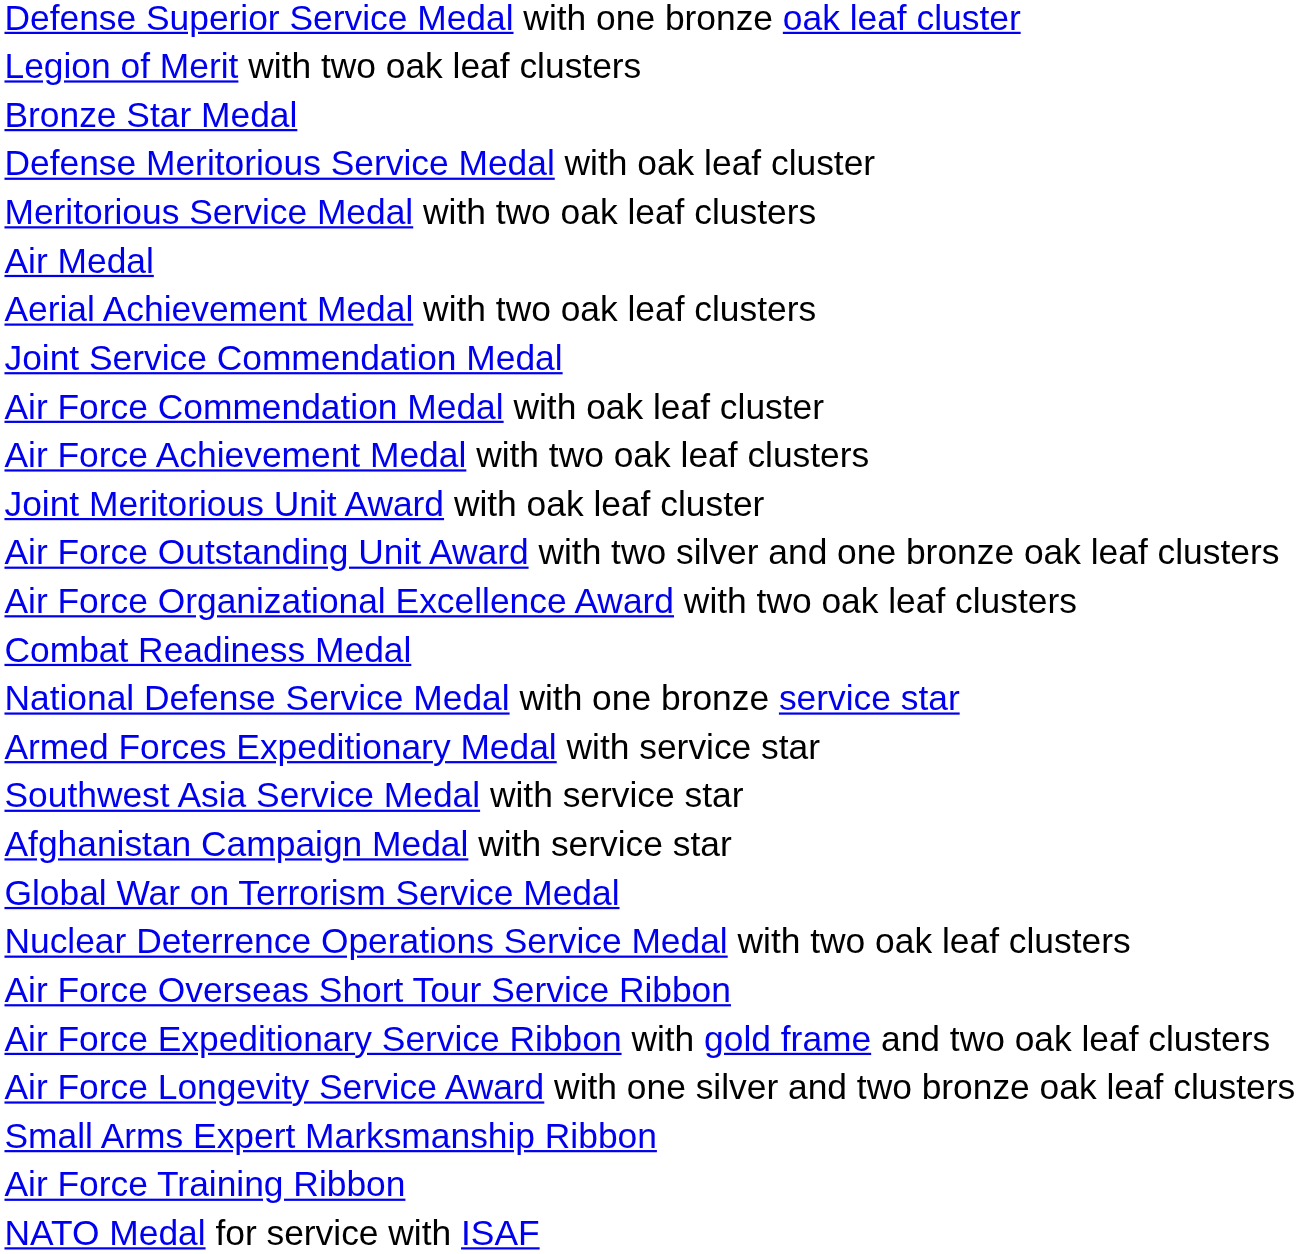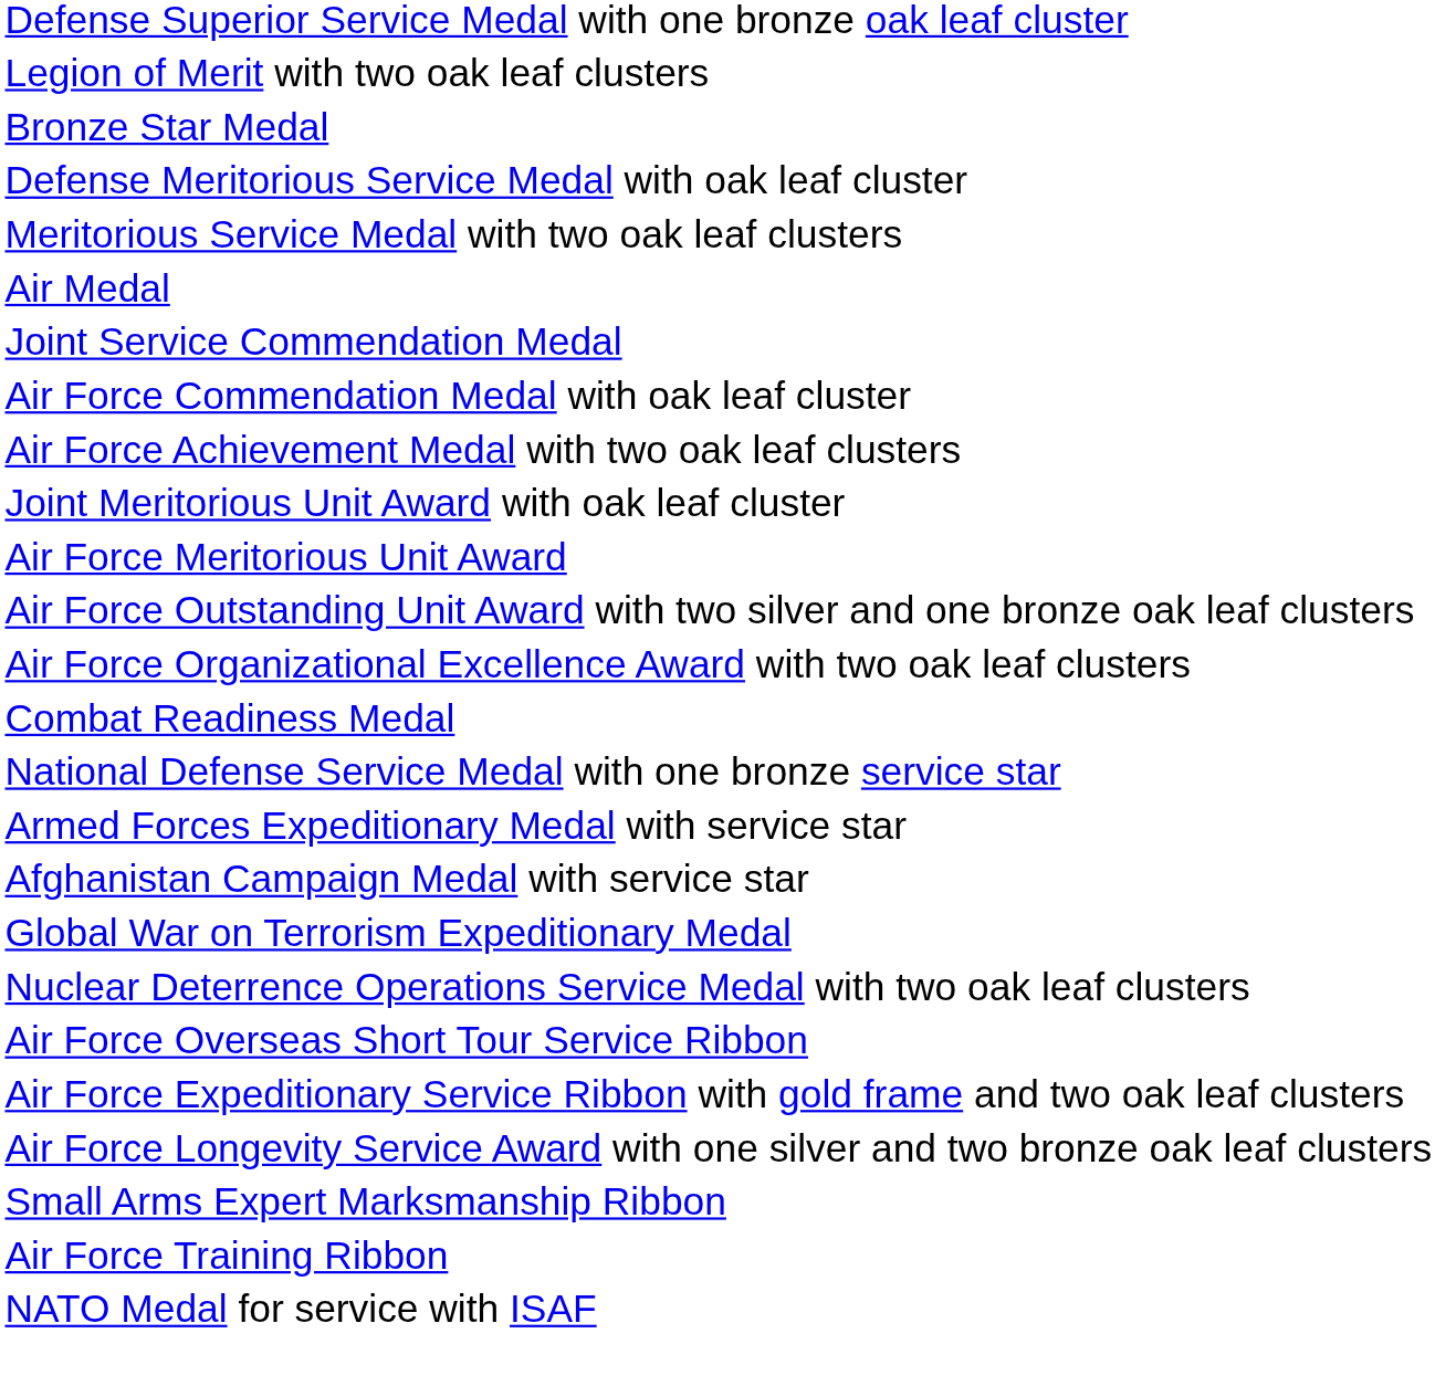- row: Aerial Achievement Medal with two oak leaf clusters
+ row: Air Force Meritorious Unit Award
- row: Southwest Asia Service Medal with service star
+ row: Global War on Terrorism Expeditionary Medal
- row: Global War on Terrorism Service Medal
